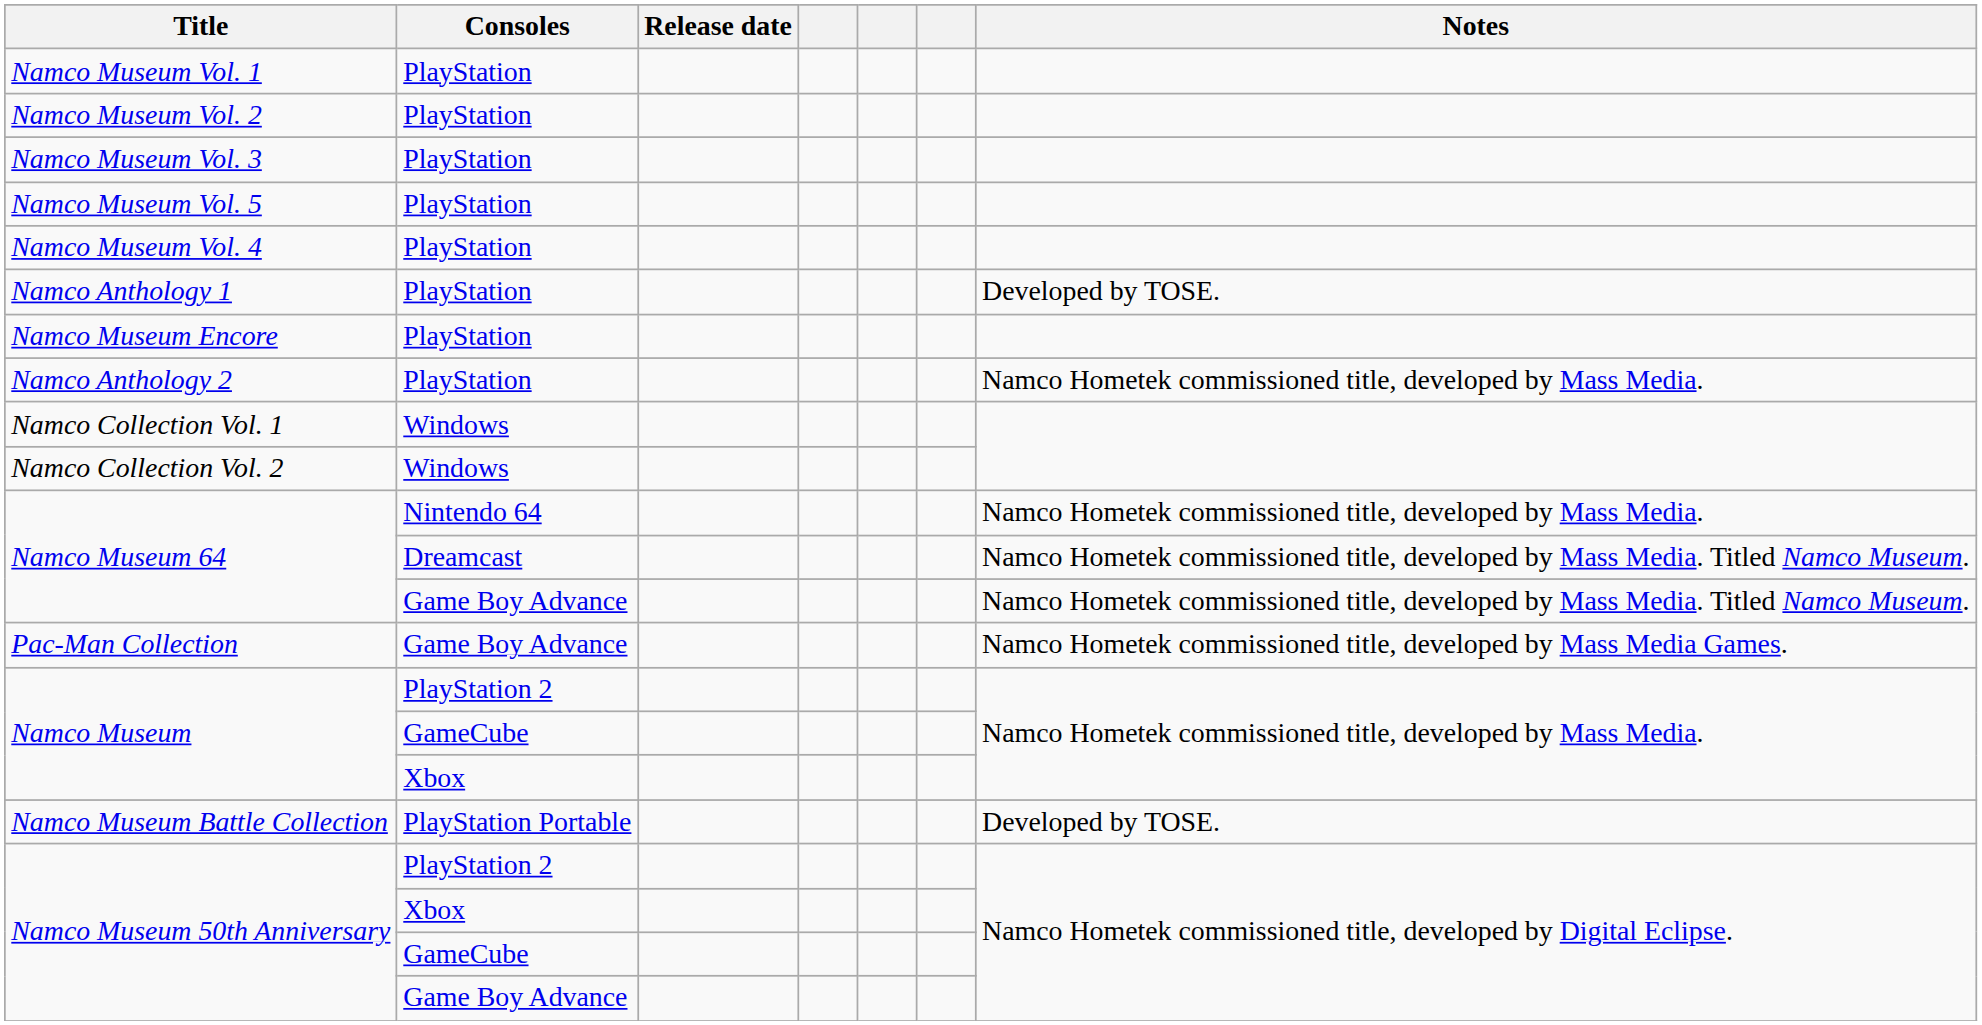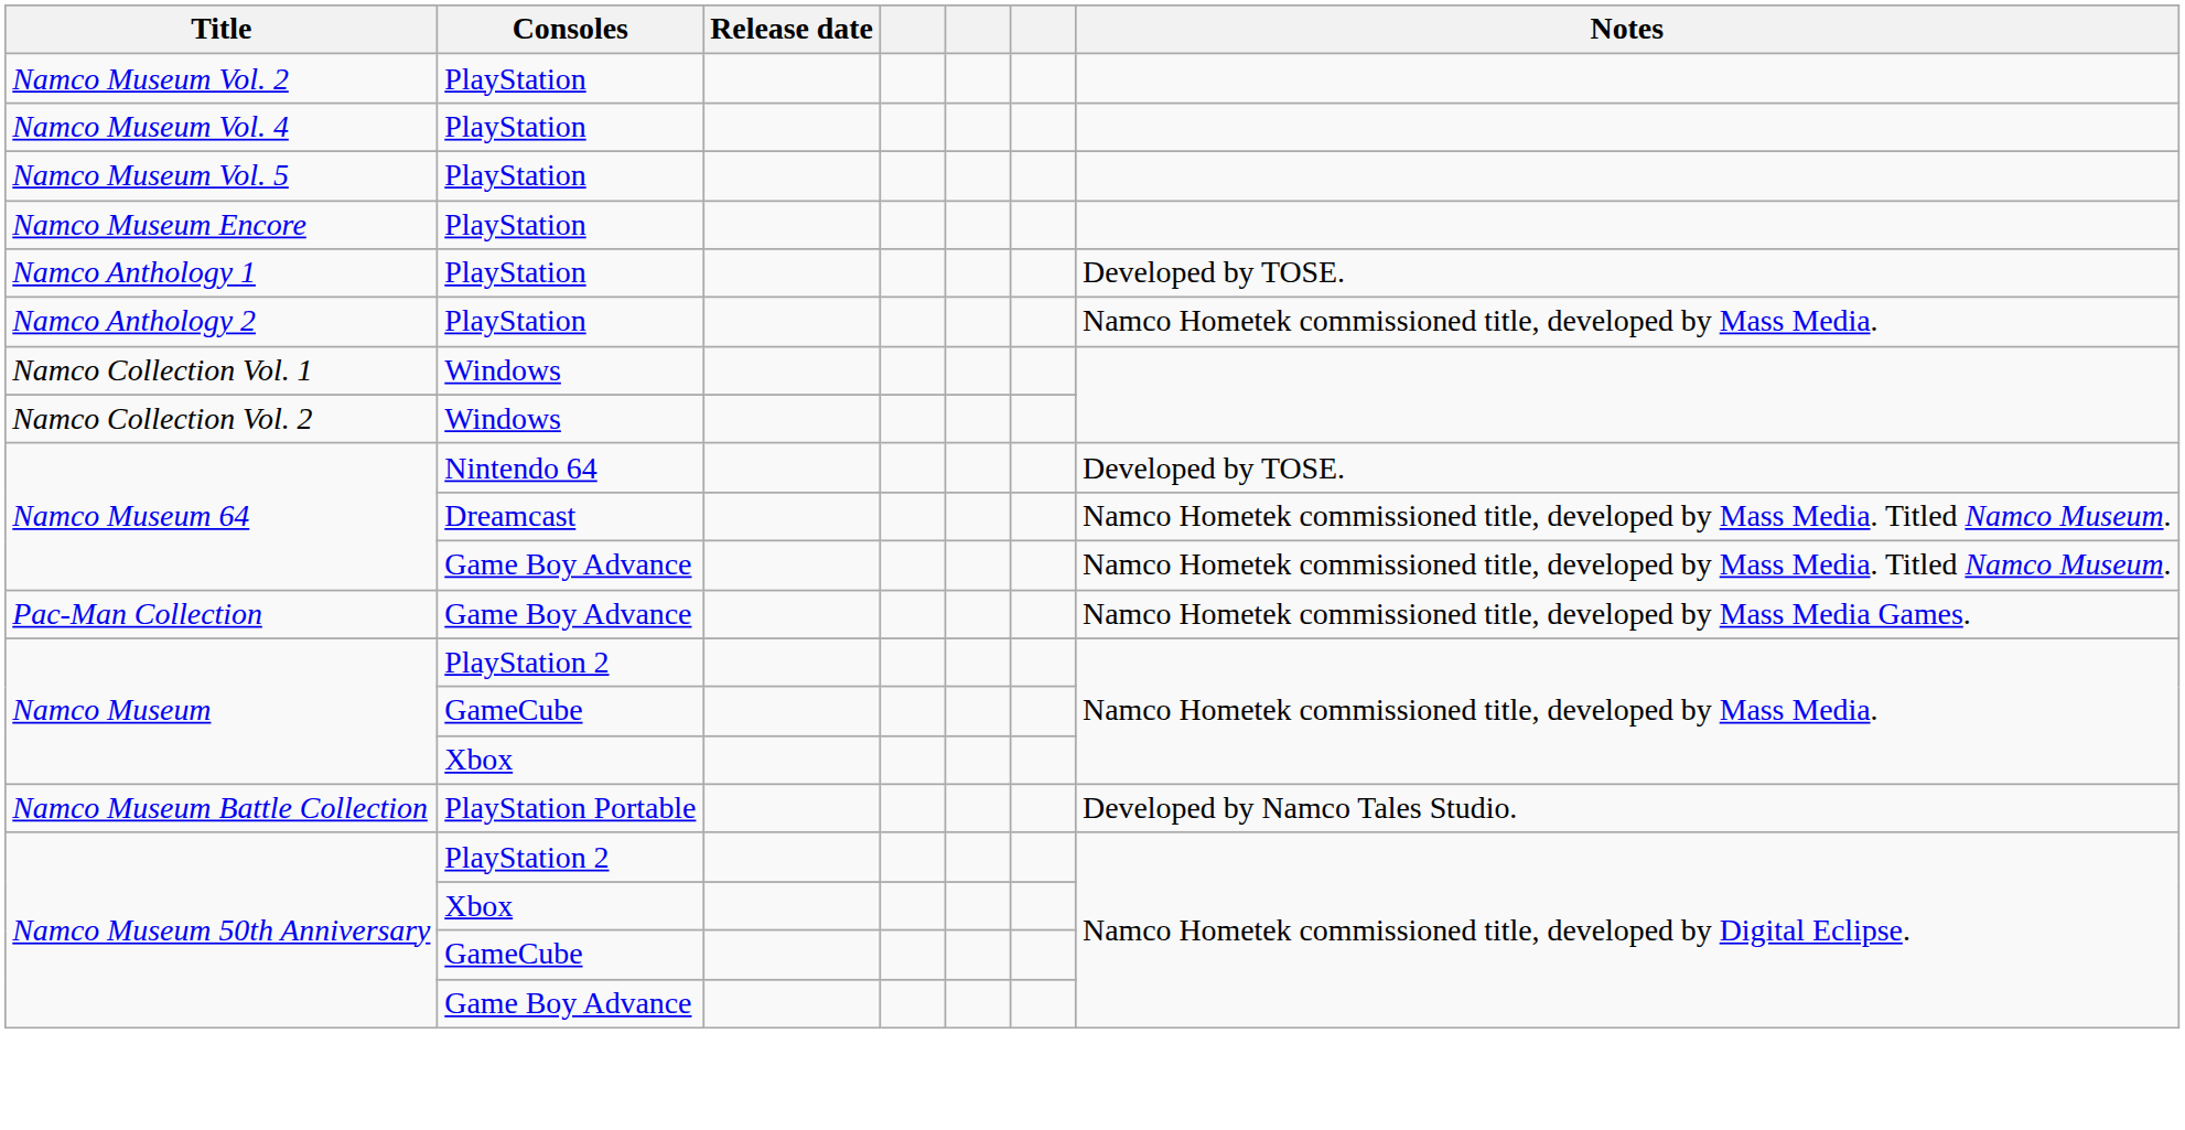- row: Namco Museum Vol. 1 | PlayStation
- row: Namco Museum Vol. 3 | PlayStation
rows swapped: Namco Museum Vol. 4 <-> Namco Museum Vol. 5
rows swapped: Namco Museum Encore <-> Namco Anthology 1
Namco Museum 64 / Nintendo 64 | Notes: Namco Hometek commissioned title, developed by Mass Media. -> Developed by TOSE.
Namco Museum Battle Collection | Notes: Developed by TOSE. -> Developed by Namco Tales Studio.
